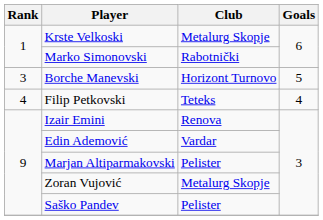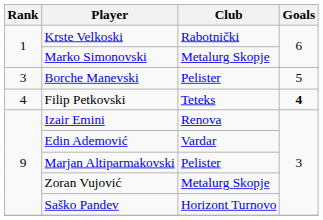Krste Velkoski | Club: Metalurg Skopje -> Rabotnički
Marko Simonovski | Club: Rabotnički -> Metalurg Skopje
Borche Manevski | Club: Horizont Turnovo -> Pelister
Filip Petkovski | Goals: normal -> bold
Saško Pandev | Club: Pelister -> Horizont Turnovo
